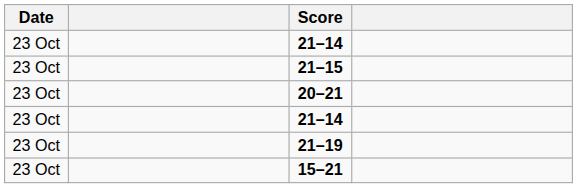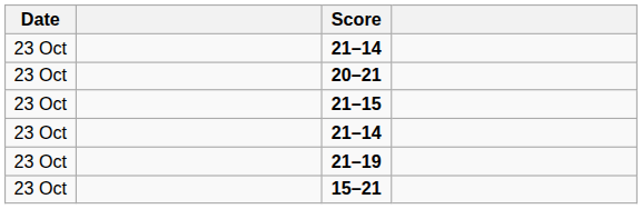rows swapped: 21–15 <-> 20–21
